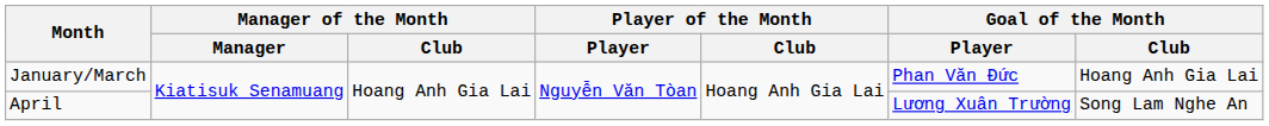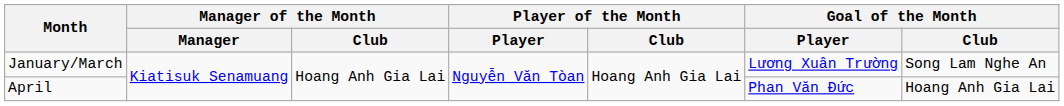January/March | Goal of the Month / Player: Phan Văn Đức -> Lương Xuân Trường
January/March | Goal of the Month / Club: Hoang Anh Gia Lai -> Song Lam Nghe An
April | Goal of the Month / Player: Lương Xuân Trường -> Phan Văn Đức
April | Goal of the Month / Club: Song Lam Nghe An -> Hoang Anh Gia Lai
